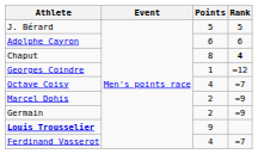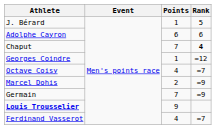J. Bérard | Points: 5 -> 1
Chaput | Points: 8 -> 7
Germain | Points: 2 -> 7
